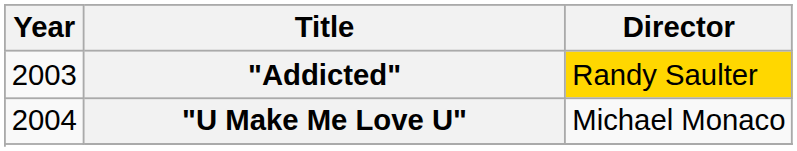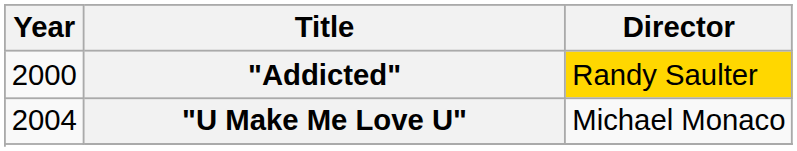"Addicted" | Year: 2003 -> 2000
